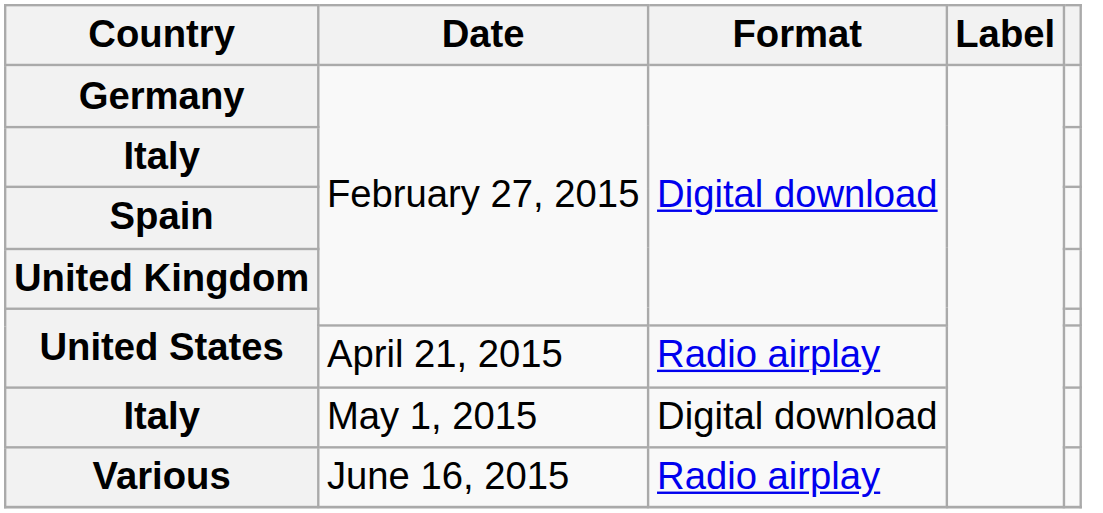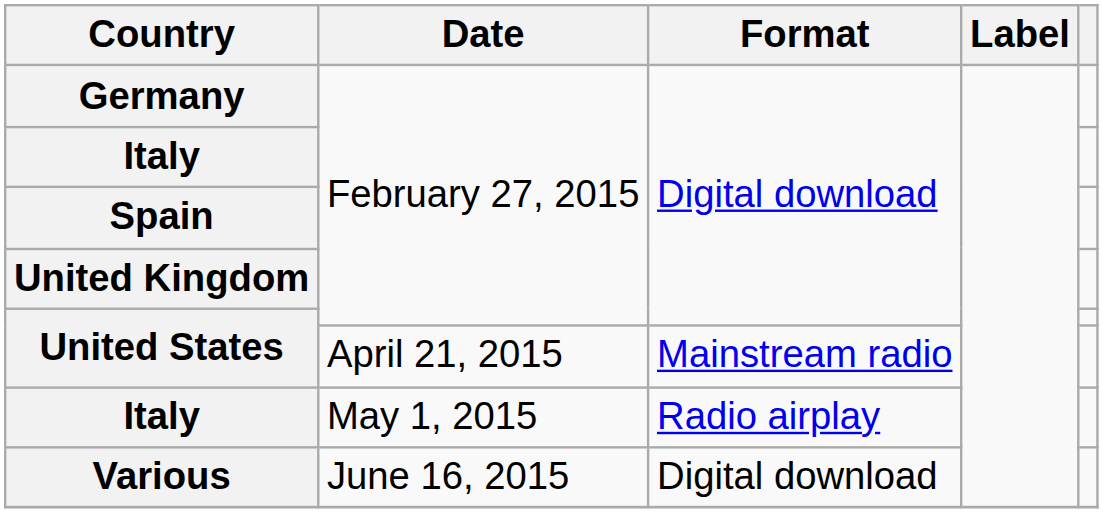United States / April 21, 2015 | Format: Radio airplay -> Mainstream radio
Italy / May 1, 2015 | Format: Digital download -> Radio airplay
Various | Format: Radio airplay -> Digital download
